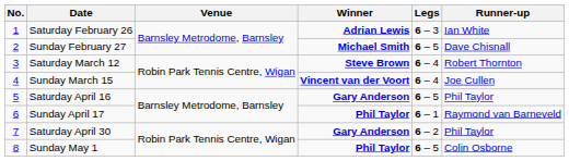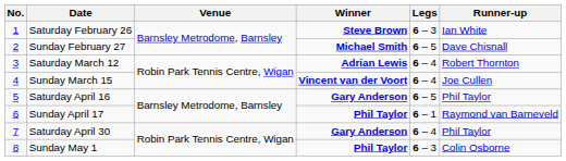Saturday February 26 | Winner: Adrian Lewis -> Steve Brown
Saturday March 12 | Winner: Steve Brown -> Adrian Lewis
Saturday April 30 | Legs: 6 – 2 -> 6 – 4
Sunday May 1 | Legs: 6 – 5 -> 6 – 3
